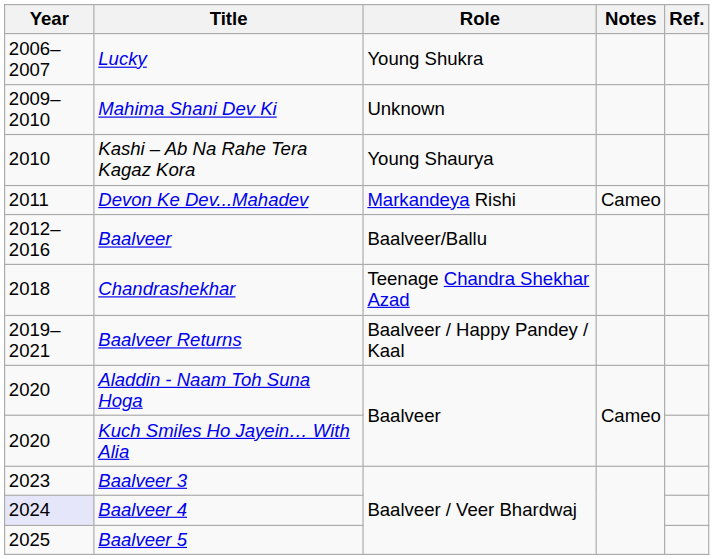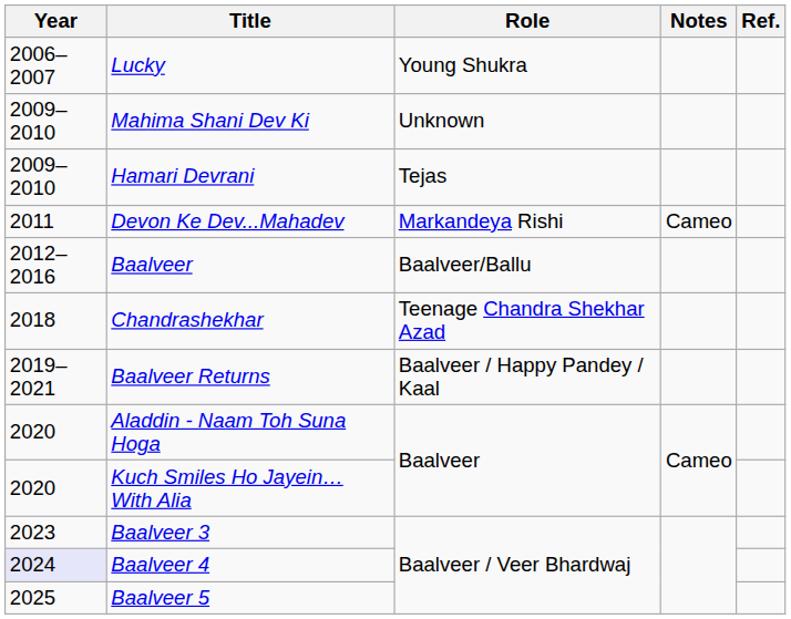+ row: 2009–2010 | Hamari Devrani | Tejas
- row: 2010 | Kashi – Ab Na Rahe Tera Kagaz Kora | Young Shaurya
